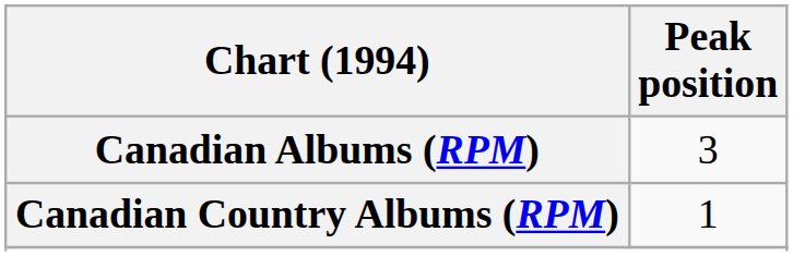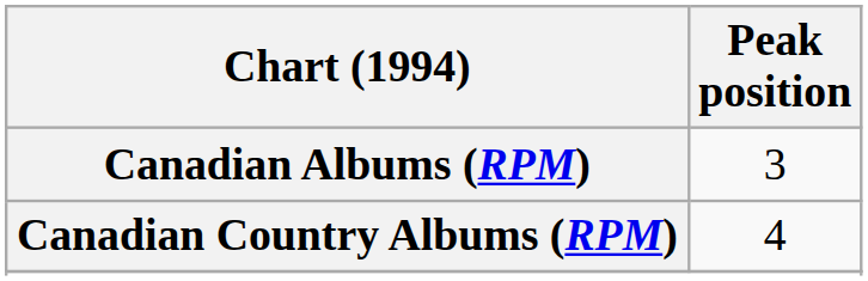Canadian Country Albums (RPM) | Peak position: 1 -> 4
